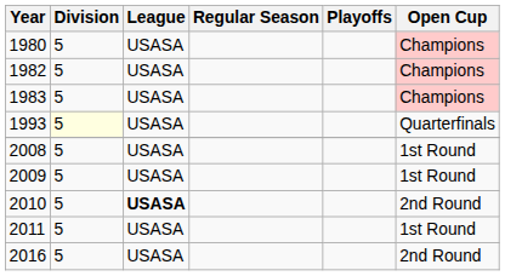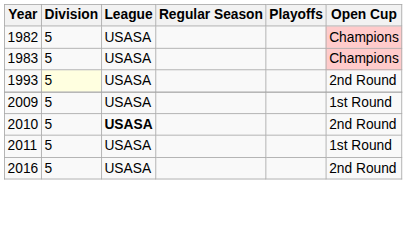- row: 1980 | 5 | USASA | Champions
1993 | Open Cup: Quarterfinals -> 2nd Round
- row: 2008 | 5 | USASA | 1st Round
